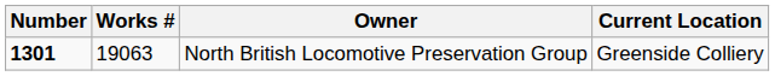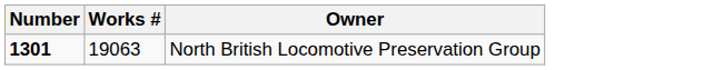- column: Current Location | Greenside Colliery
